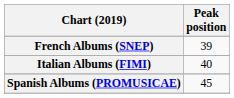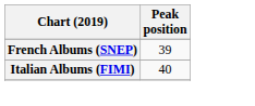- row: Spanish Albums (PROMUSICAE) | 45
